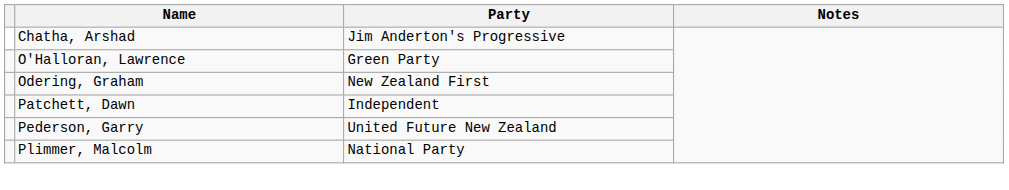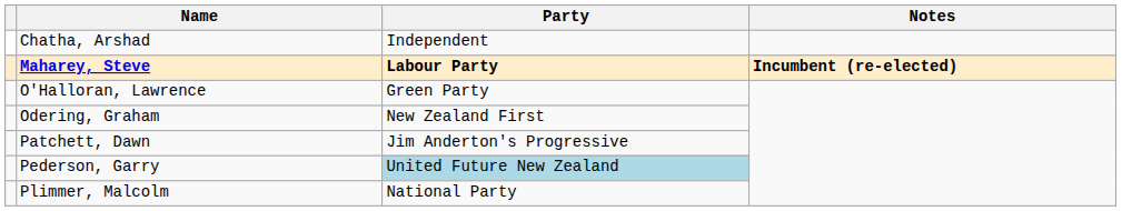Chatha, Arshad | Party: Jim Anderton's Progressive -> Independent
+ row: Maharey, Steve | Labour Party | Incumbent (re-elected)
Patchett, Dawn | Party: Independent -> Jim Anderton's Progressive
Pederson, Garry | Party: no background -> lightblue background
